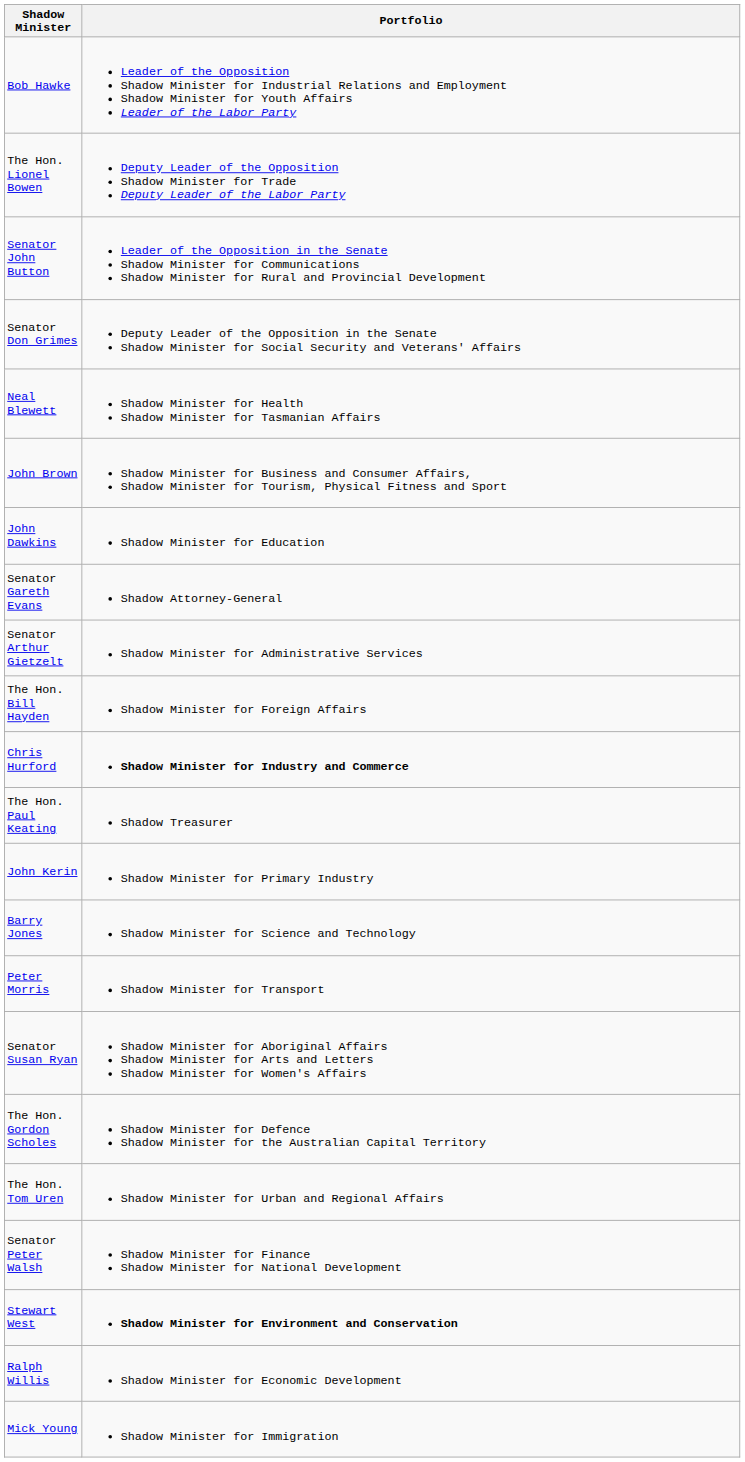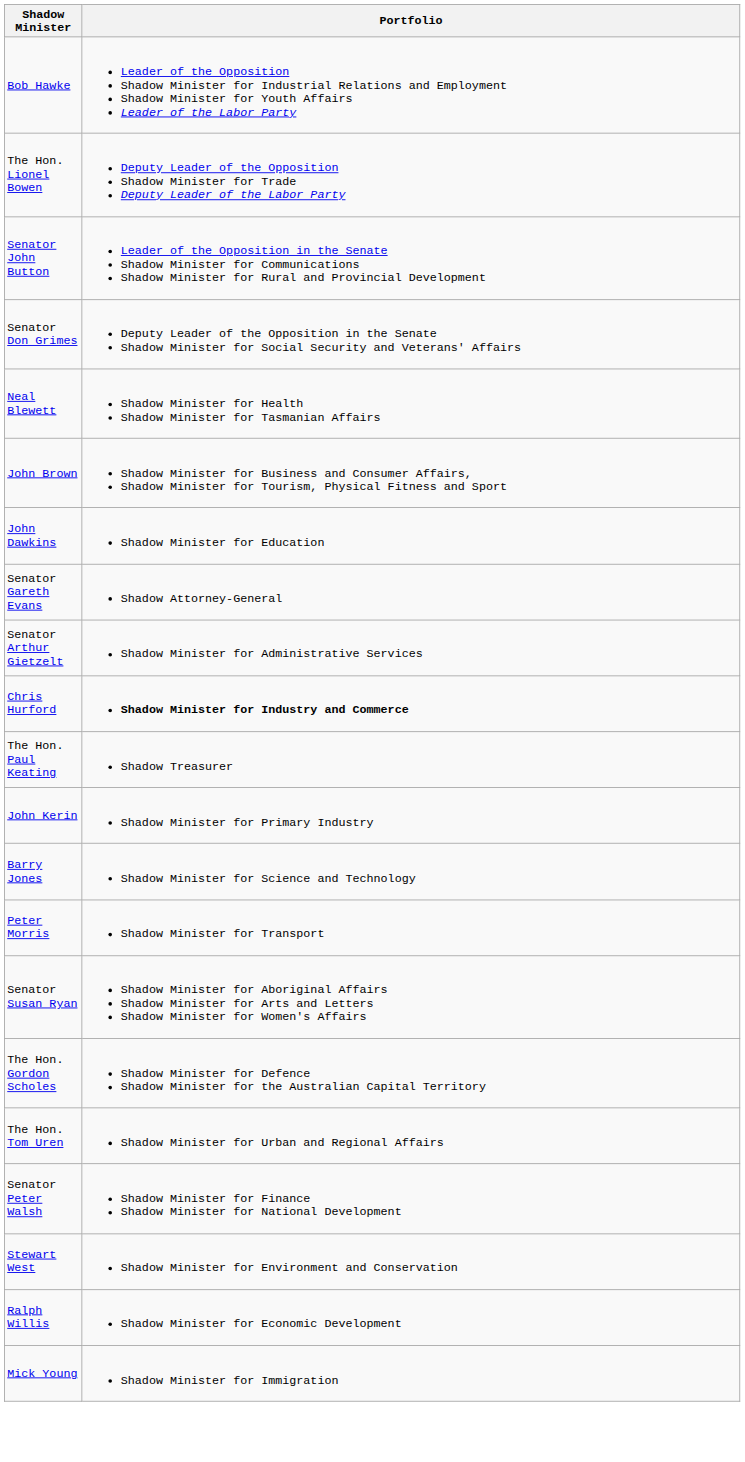- row: The Hon. Bill Hayden | Shadow Minister for Foreign Affairs
Stewart West | Portfolio: bold -> normal
